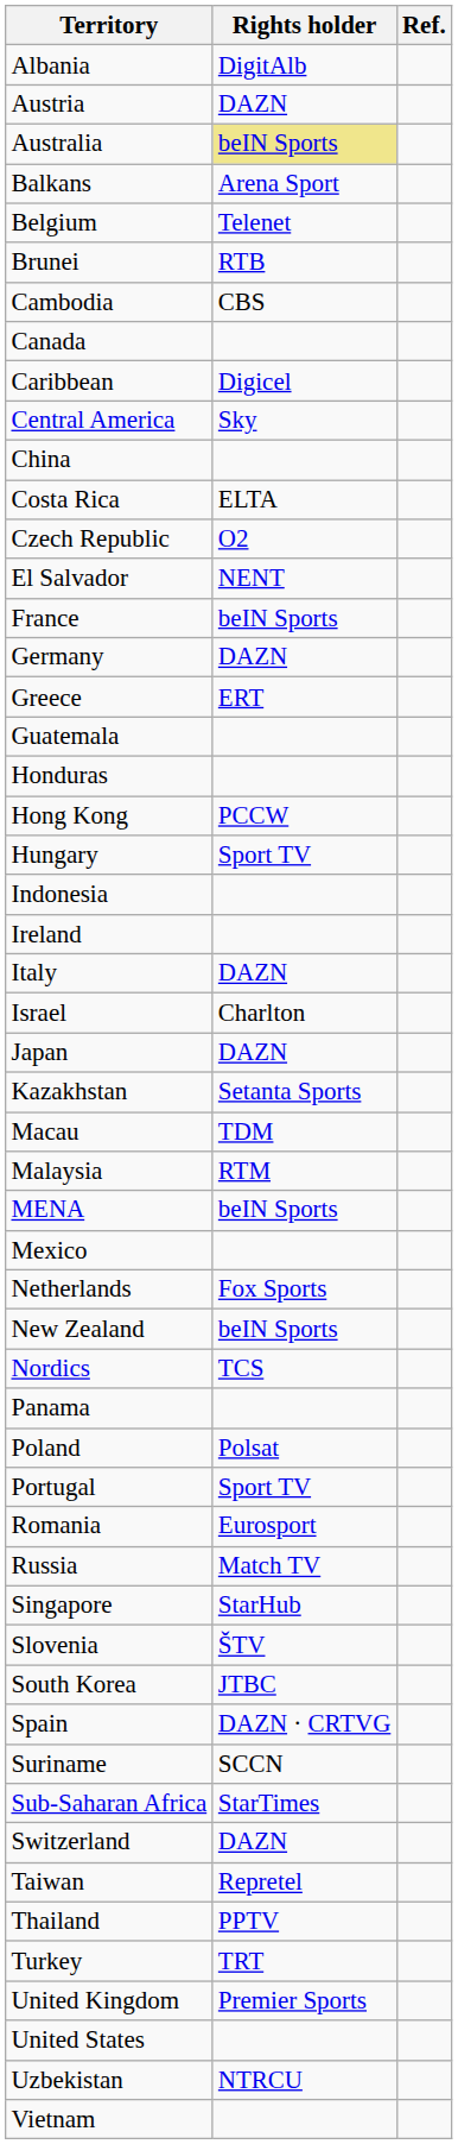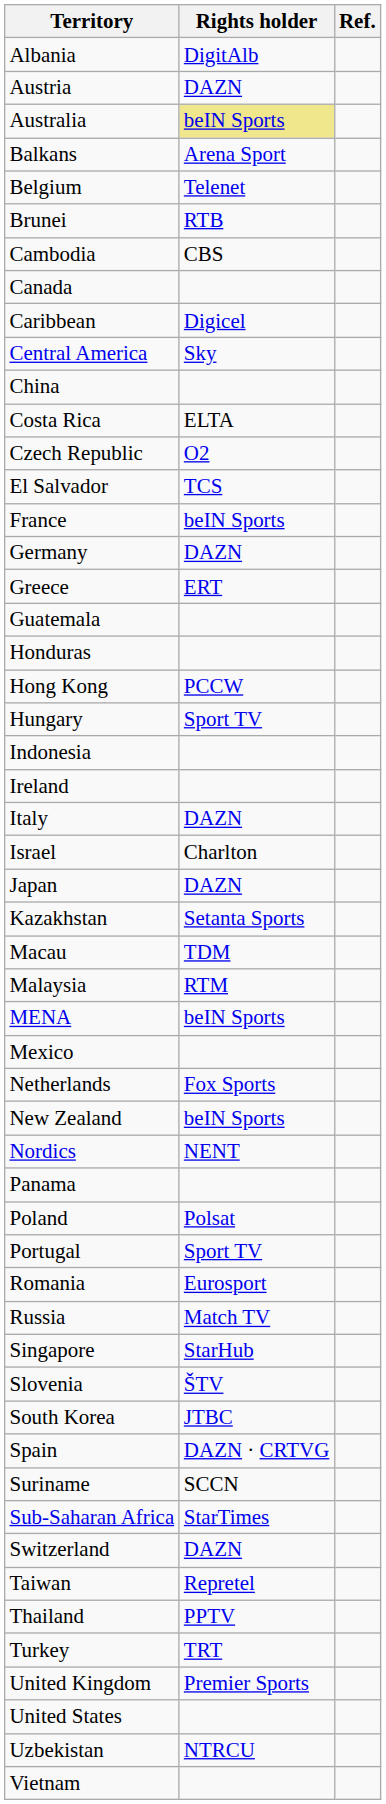El Salvador | Rights holder: NENT -> TCS
Nordics | Rights holder: TCS -> NENT
